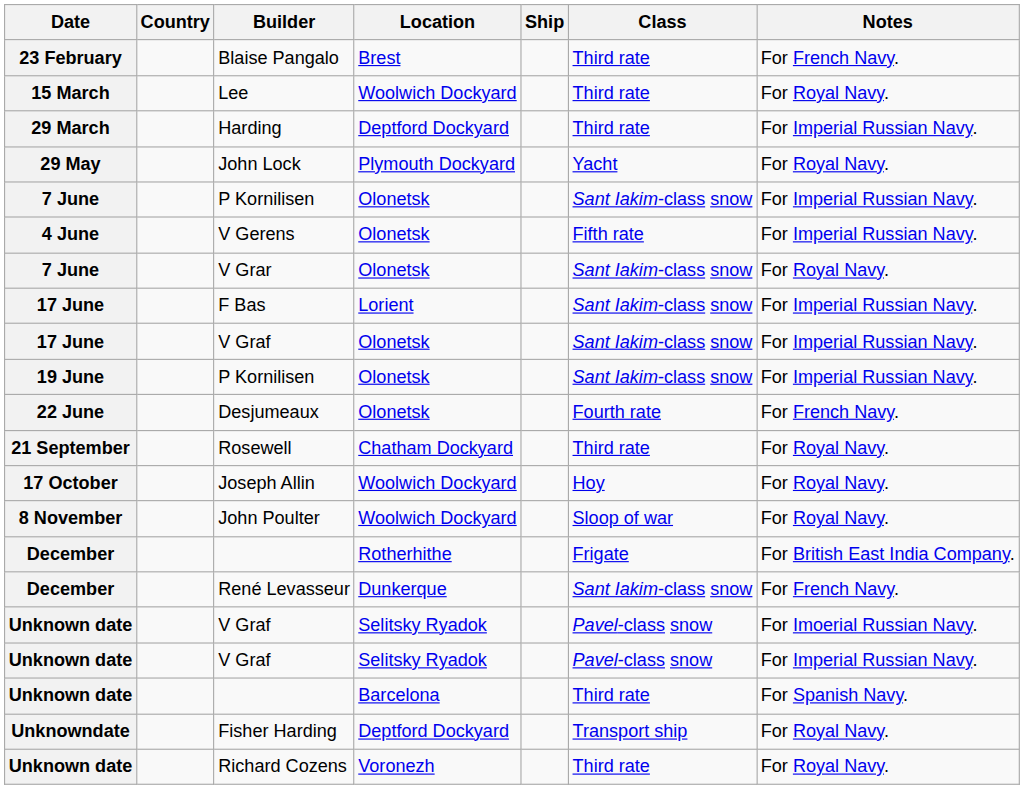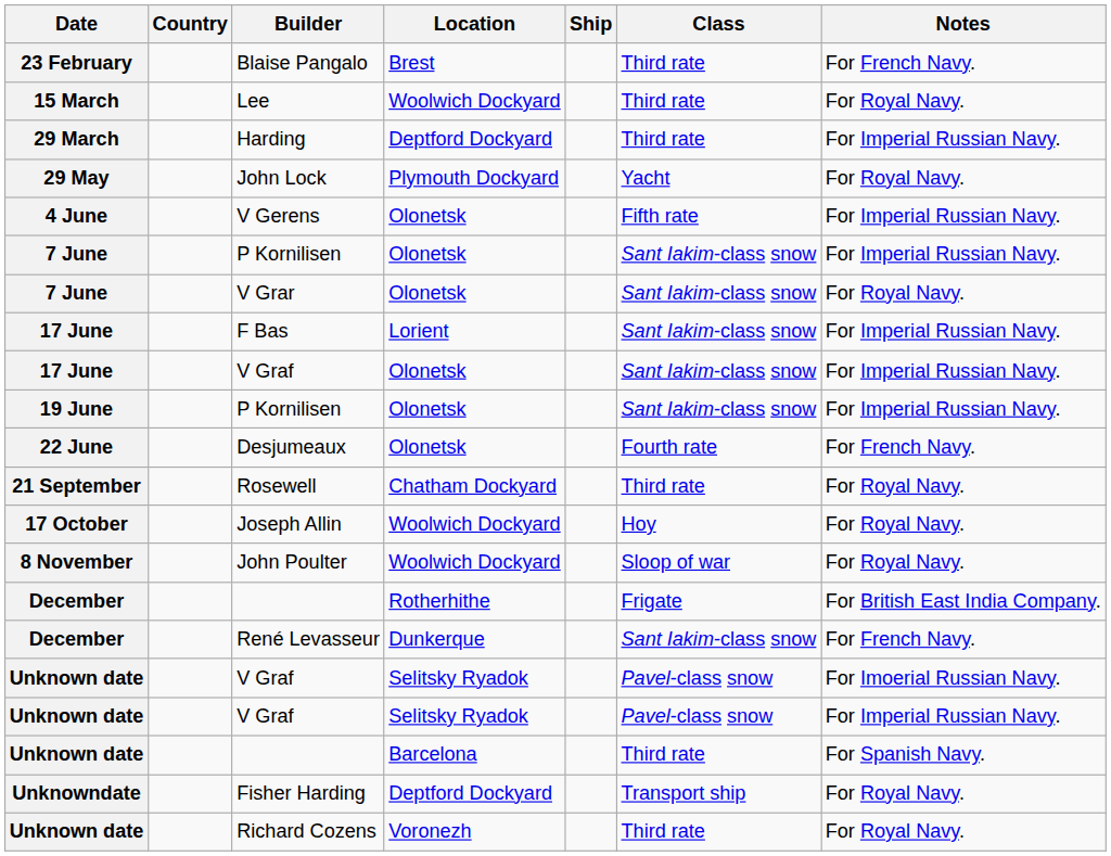rows swapped: V Gerens <-> 7 June / P Kornilisen
